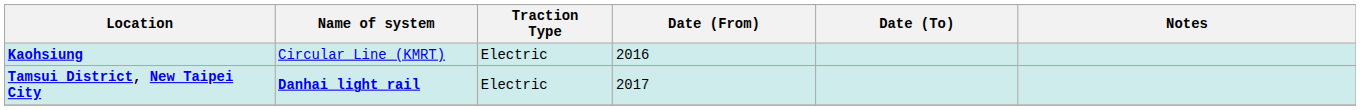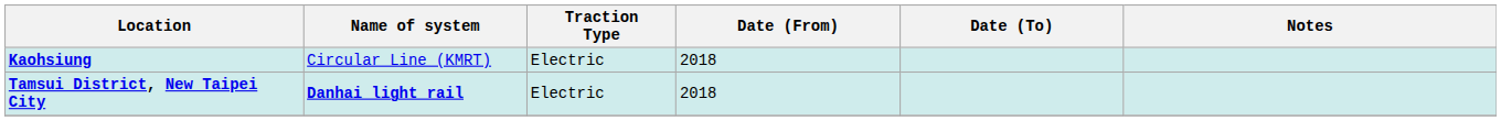Kaohsiung | Date (From): 2016 -> 2018
Tamsui District, New Taipei City | Date (From): 2017 -> 2018
